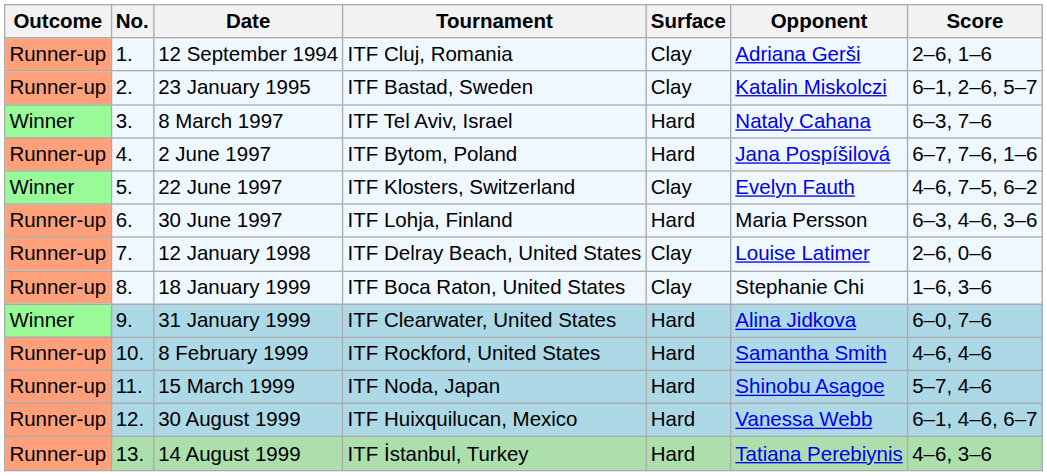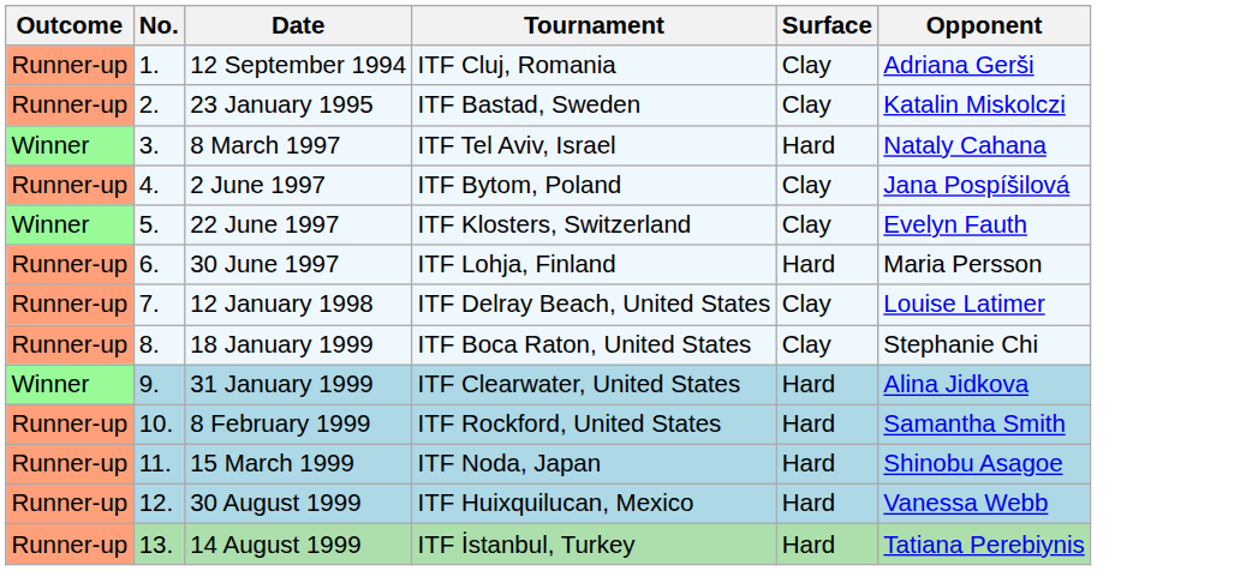- column: Score | 2–6, 1–6 | 6–1, 2–6, 5–7 | 6–3, 7–6 | 6–7, 7–6, 1–6 | 4–6, 7–5, 6–2 | 6–3, 4–6, 3–6 | 2–6, 0–6 | 1–6, 3–6 | 6–0, 7–6 | 4–6, 4–6 | 5–7, 4–6 | 6–1, 4–6, 6–7 | 4–6, 3–6
2 June 1997 | Surface: Hard -> Clay
